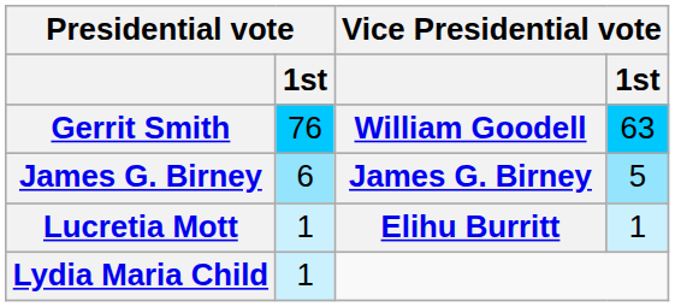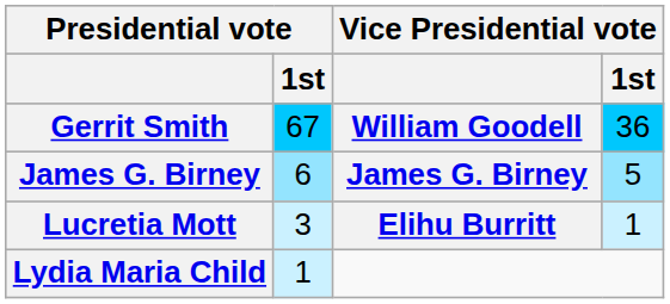Gerrit Smith | Presidential vote / 1st: 76 -> 67
Gerrit Smith | Vice Presidential vote / 1st: 63 -> 36
Lucretia Mott | Presidential vote / 1st: 1 -> 3
